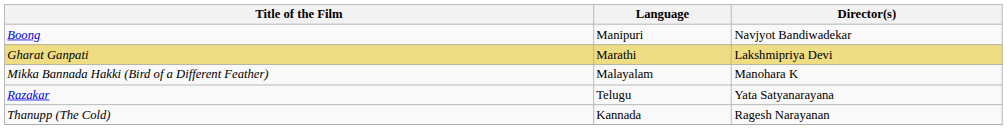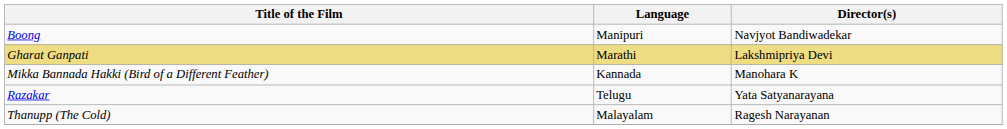Mikka Bannada Hakki (Bird of a Different Feather) | Language: Malayalam -> Kannada
Thanupp (The Cold) | Language: Kannada -> Malayalam
